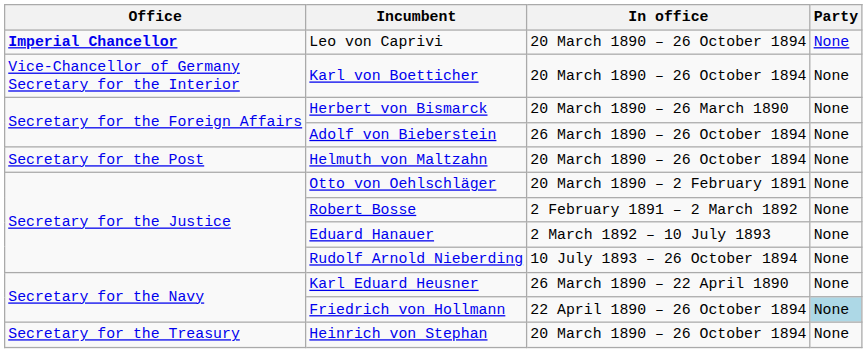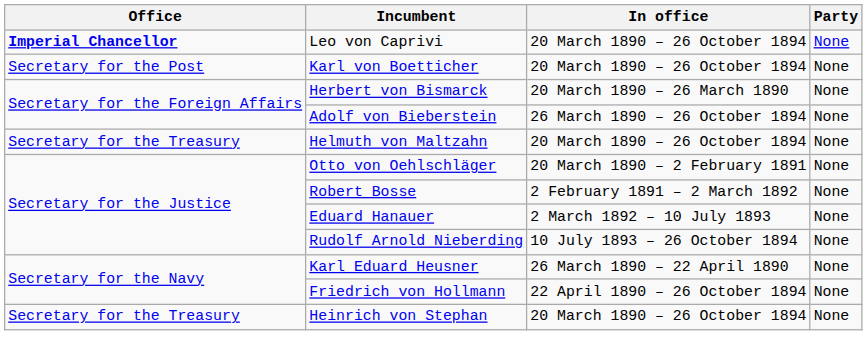Karl von Boetticher | Office: Vice-Chancellor of Germany Secretary for the Interior -> Secretary for the Post
Helmuth von Maltzahn | Office: Secretary for the Post -> Secretary for the Treasury
Friedrich von Hollmann | Party: lightblue background -> no background
